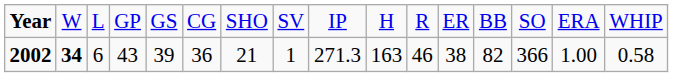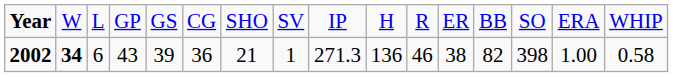2002 | column 10: 163 -> 136
2002 | column 14: 366 -> 398
